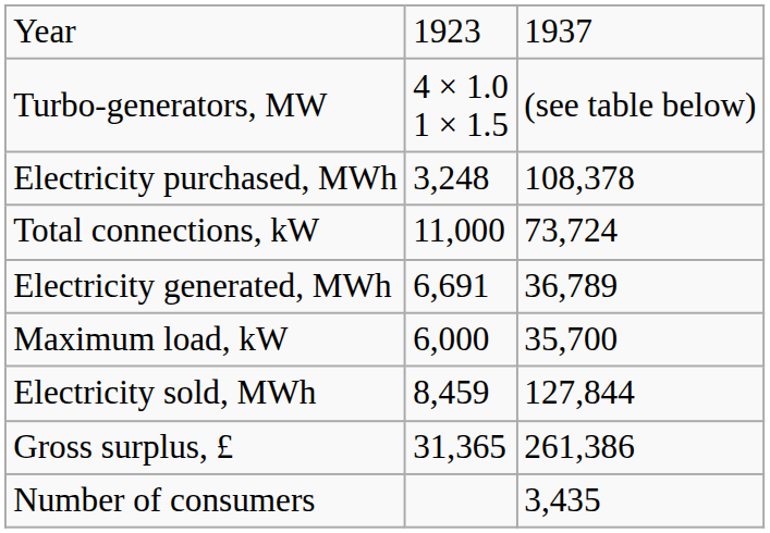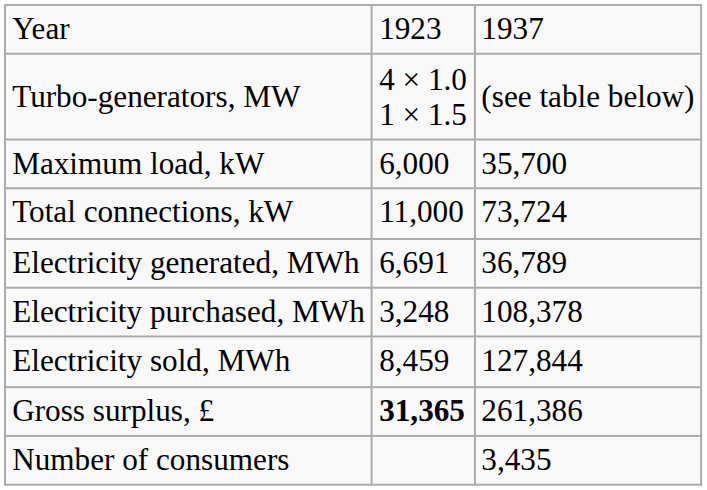rows swapped: Maximum load, kW <-> Electricity purchased, MWh
Gross surplus, £ | column 2: normal -> bold
